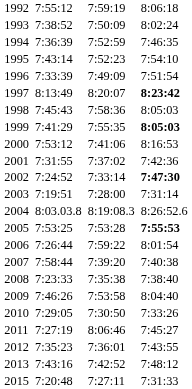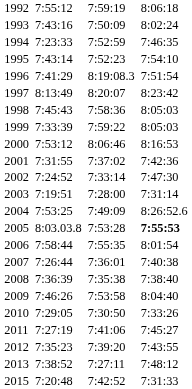1993 | column 3: 7:38:52 -> 7:43:16
1994 | column 3: 7:36:39 -> 7:23:33
1996 | column 3: 7:33:39 -> 7:41:29
1996 | column 5: 7:49:09 -> 8:19:08.3
1997 | column 7: bold -> normal
1999 | column 3: 7:41:29 -> 7:33:39
1999 | column 5: 7:55:35 -> 7:59:22
1999 | column 7: bold -> normal
2000 | column 5: 7:41:06 -> 8:06:46
2002 | column 7: bold -> normal
2004 | column 3: 8:03.03.8 -> 7:53:25
2004 | column 5: 8:19:08.3 -> 7:49:09
2005 | column 3: 7:53:25 -> 8:03.03.8
2006 | column 3: 7:26:44 -> 7:58:44
2006 | column 5: 7:59:22 -> 7:55:35
2007 | column 3: 7:58:44 -> 7:26:44
2007 | column 5: 7:39:20 -> 7:36:01
2008 | column 3: 7:23:33 -> 7:36:39
2011 | column 5: 8:06:46 -> 7:41:06
2012 | column 5: 7:36:01 -> 7:39:20
2013 | column 3: 7:43:16 -> 7:38:52
2013 | column 5: 7:42:52 -> 7:27:11
2015 | column 5: 7:27:11 -> 7:42:52
